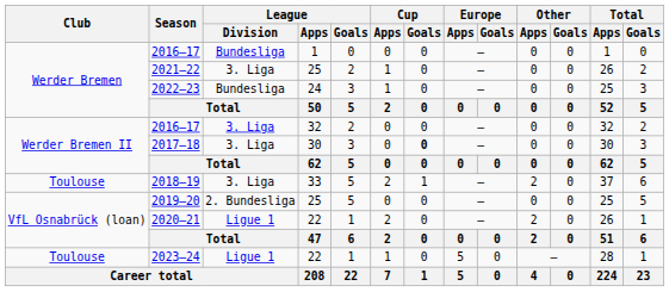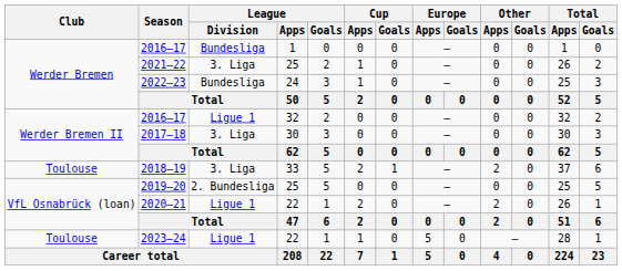2016–17 / 32 | League / Division: 3. Liga -> Ligue 1
2017–18 | Cup / Goals: bold -> normal
